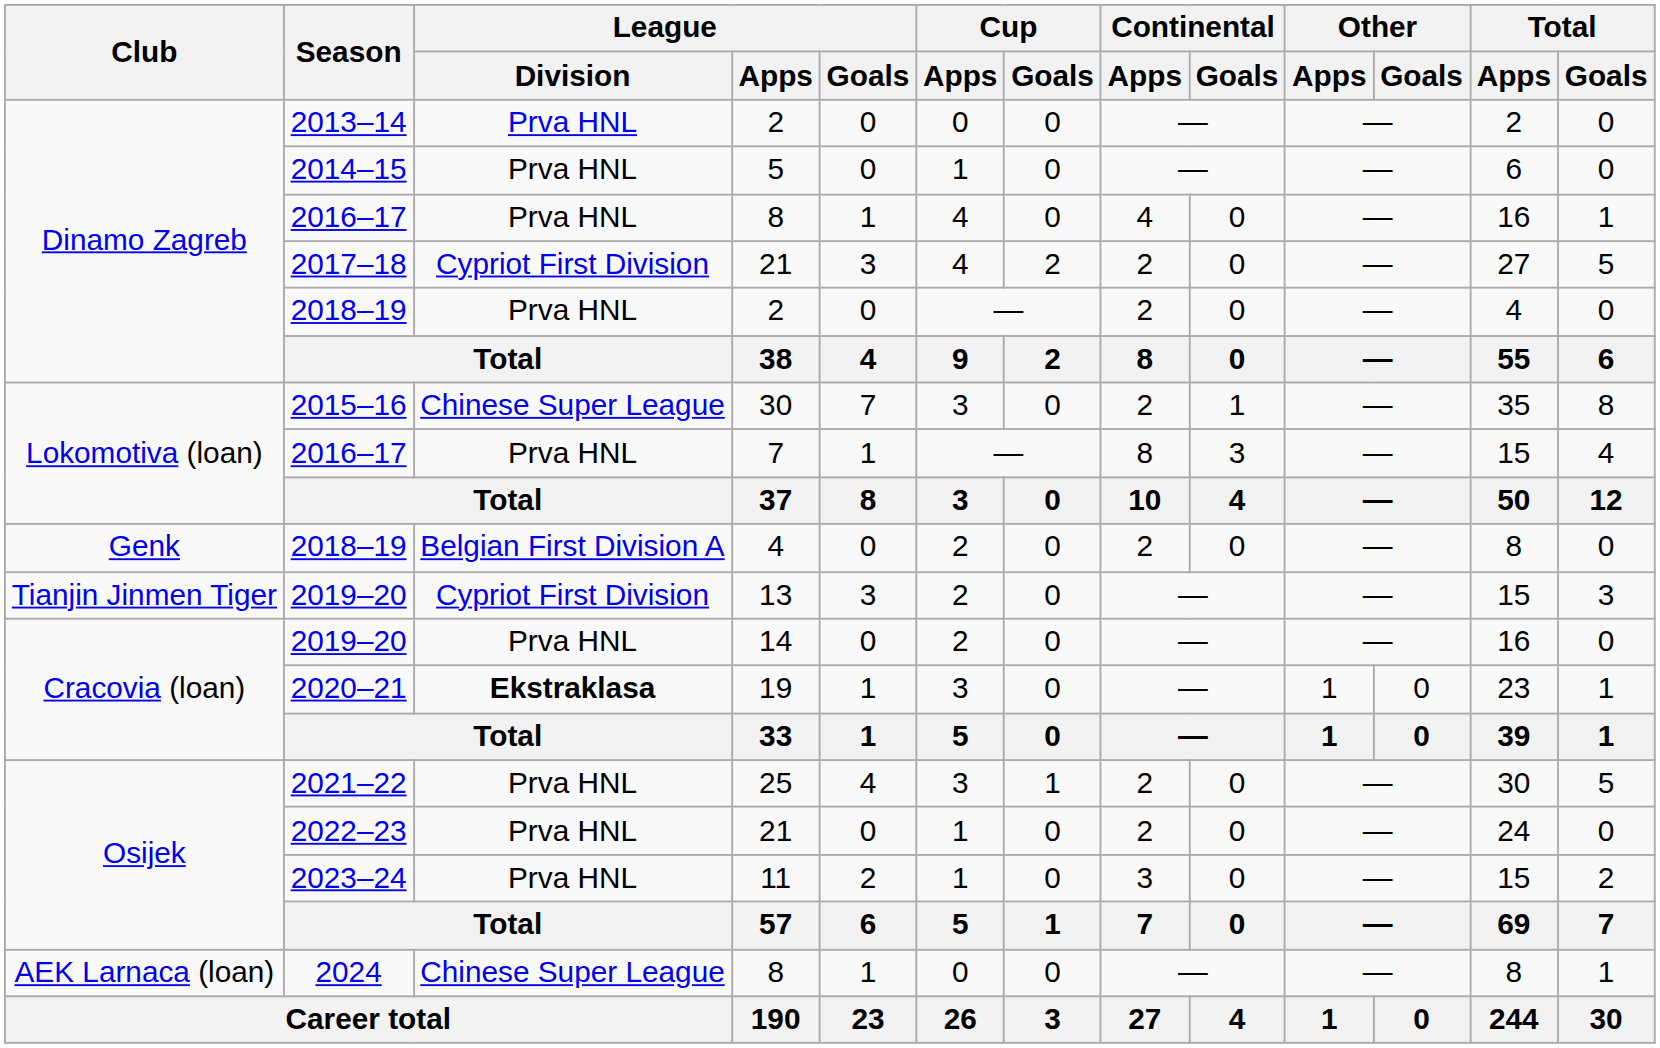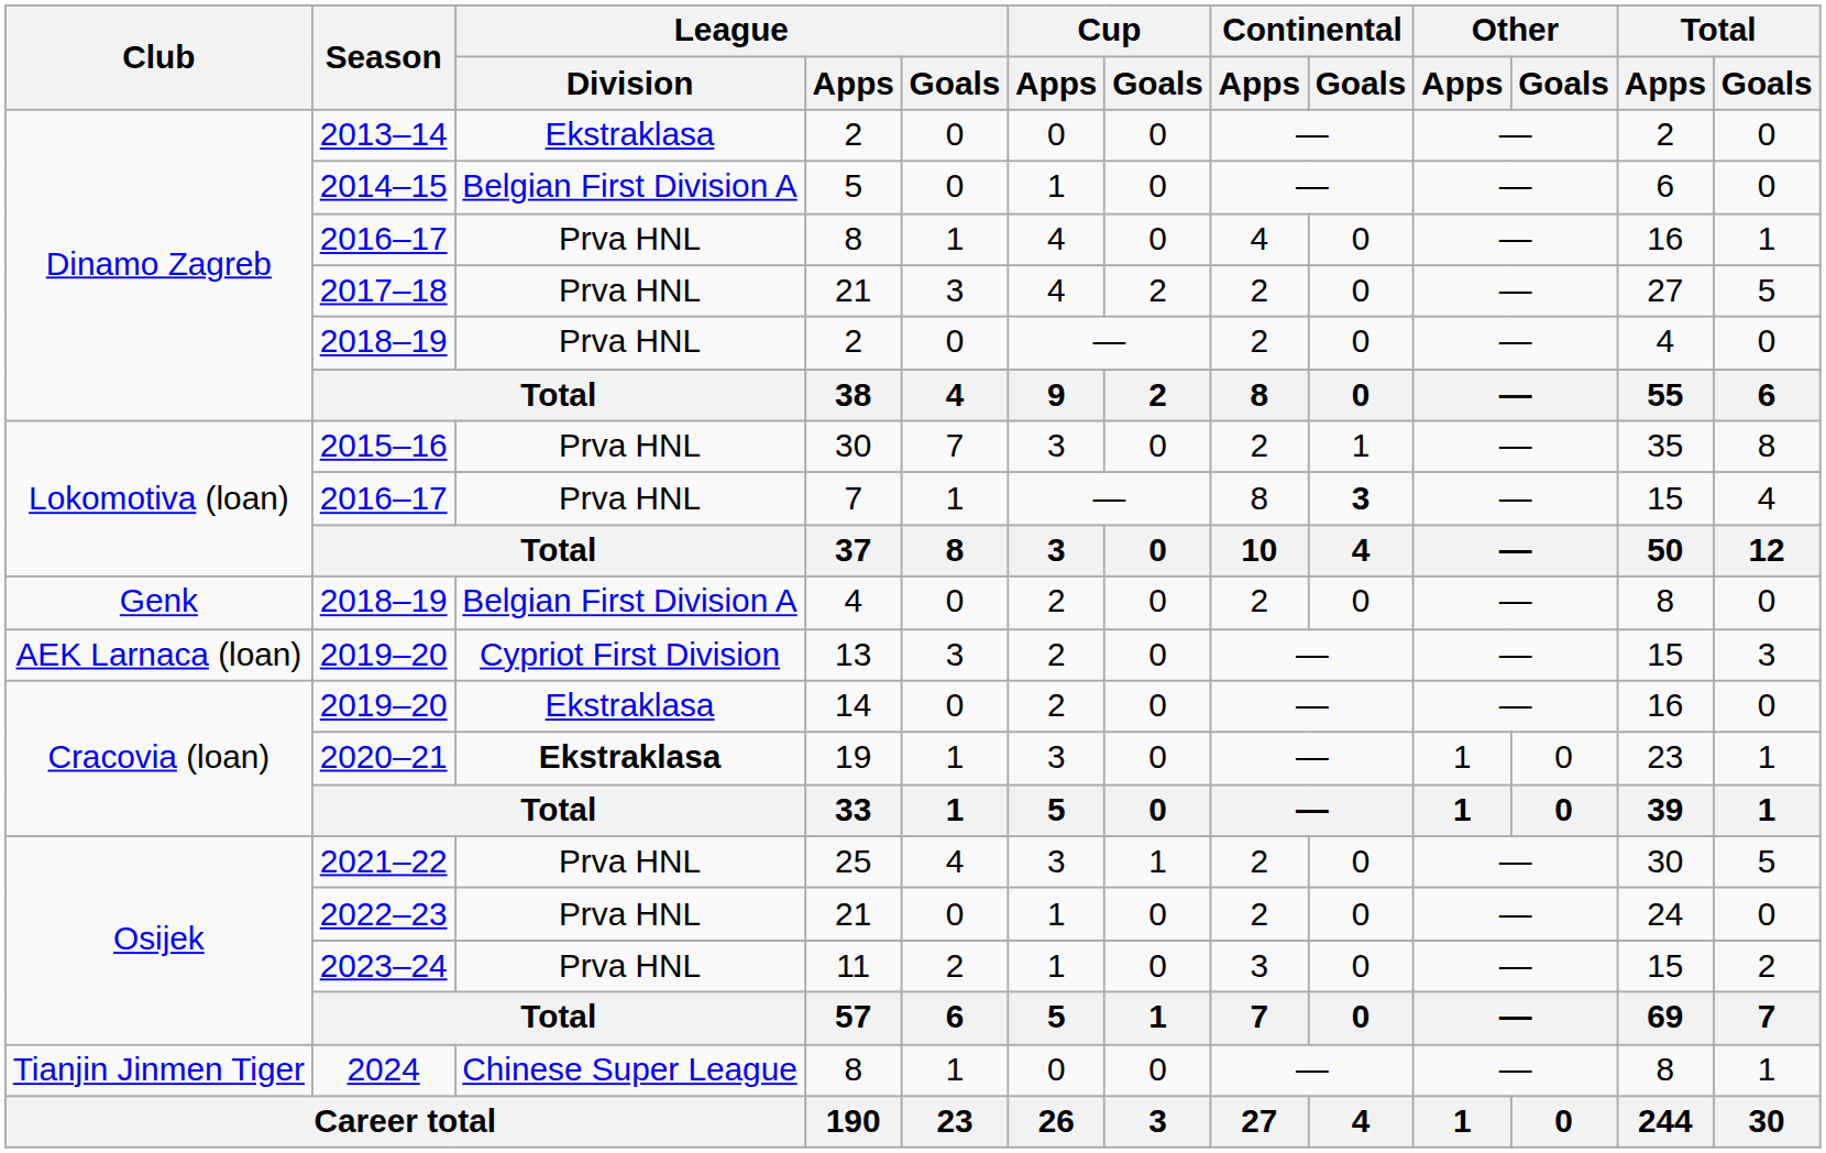2013–14 | League / Division: Prva HNL -> Ekstraklasa
2014–15 | League / Division: Prva HNL -> Belgian First Division A
2017–18 | League / Division: Cypriot First Division -> Prva HNL
2015–16 | League / Division: Chinese Super League -> Prva HNL
2016–17 / 7 | Continental / Goals: normal -> bold
2019–20 / 13 | Club: Tianjin Jinmen Tiger -> AEK Larnaca (loan)
2019–20 / 14 | League / Division: Prva HNL -> Ekstraklasa
2024 | Club: AEK Larnaca (loan) -> Tianjin Jinmen Tiger
